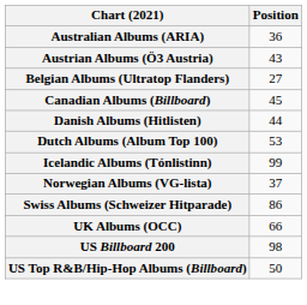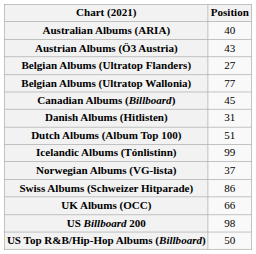Australian Albums (ARIA) | Position: 36 -> 40
+ row: Belgian Albums (Ultratop Wallonia) | 77
Danish Albums (Hitlisten) | Position: 44 -> 31
Dutch Albums (Album Top 100) | Position: 53 -> 51
